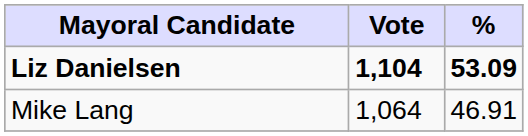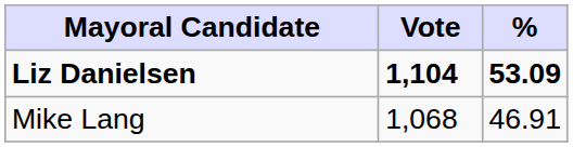Mike Lang | Vote: 1,064 -> 1,068
